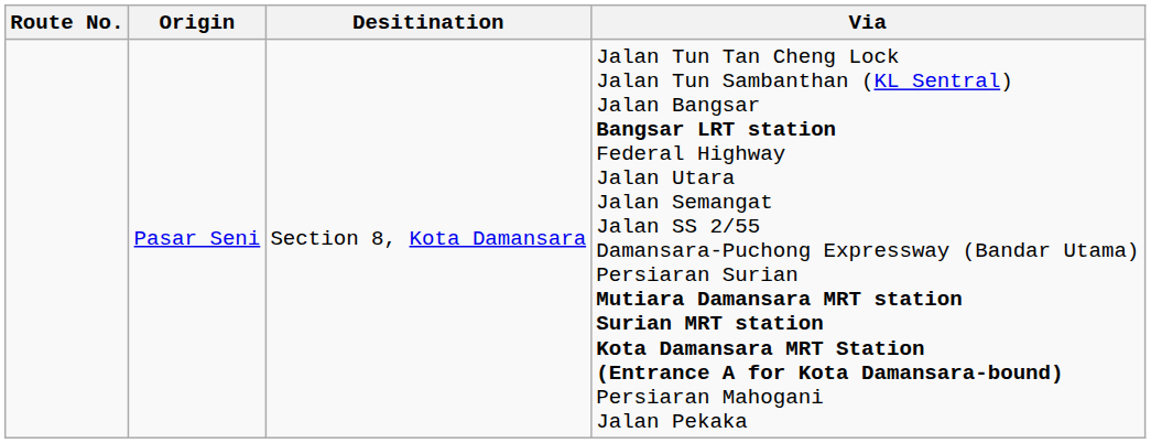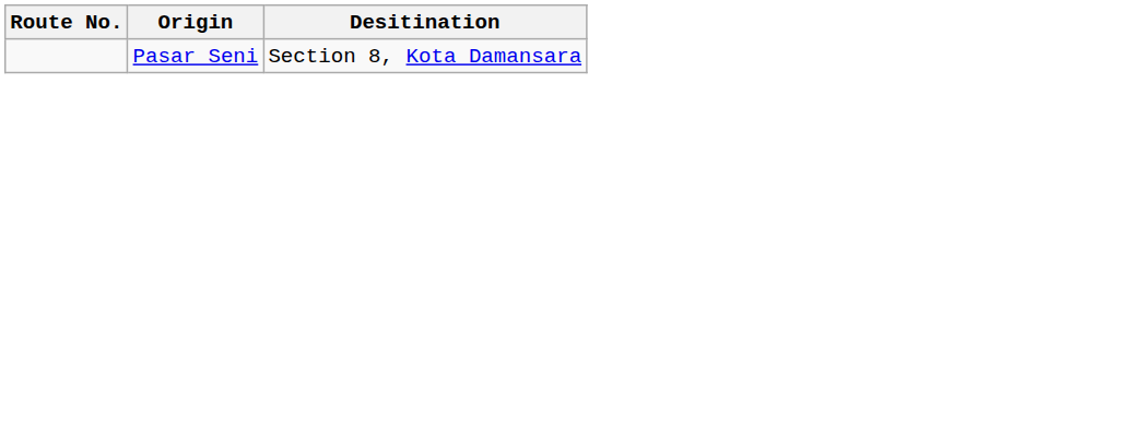- column: Via | Jalan Tun Tan Cheng Lock Jalan Tun Sambanthan (KL Sentral) Jalan Bangsar Bangsar LRT station Federal Highway Jalan Utara Jalan Semangat Jalan SS 2/55 Damansara-Puchong Expressway (Bandar Utama) Persiaran Surian Mutiara Damansara MRT station Surian MRT station Kota Damansara MRT Station (Entrance A for Kota Damansara-bound) Persiaran Mahogani Jalan Pekaka
